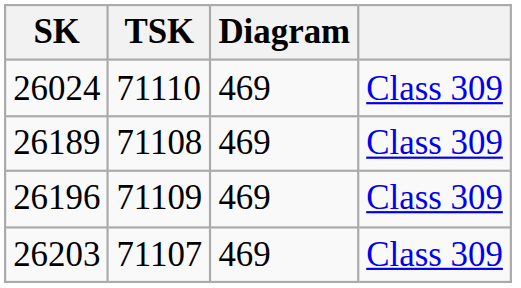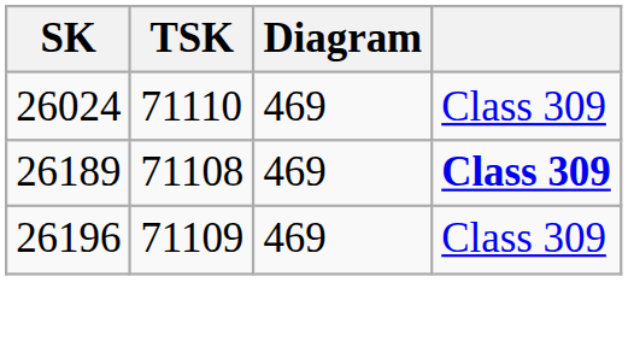26189 | column 4: normal -> bold
- row: 26203 | 71107 | 469 | Class 309
